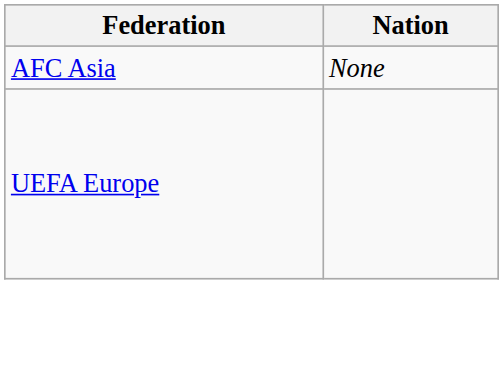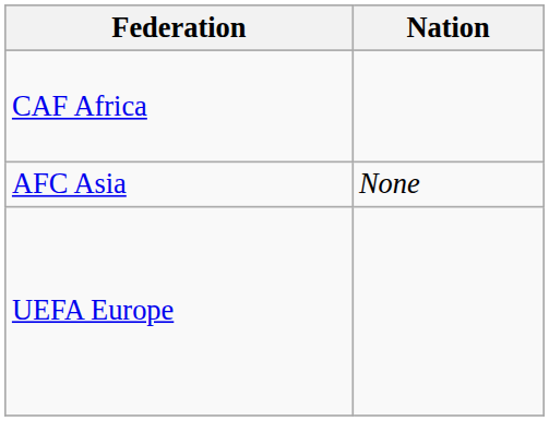+ row: CAF Africa
